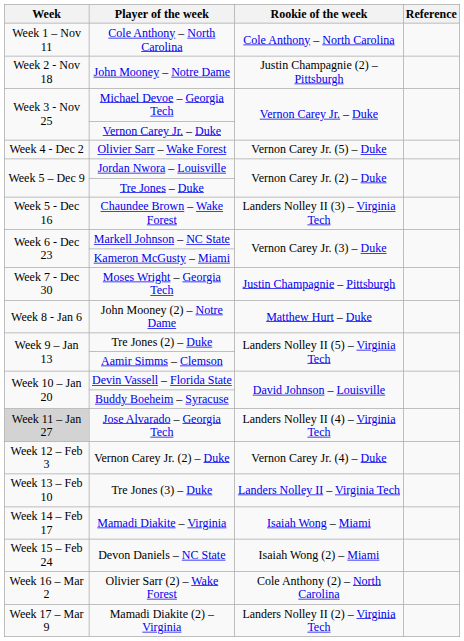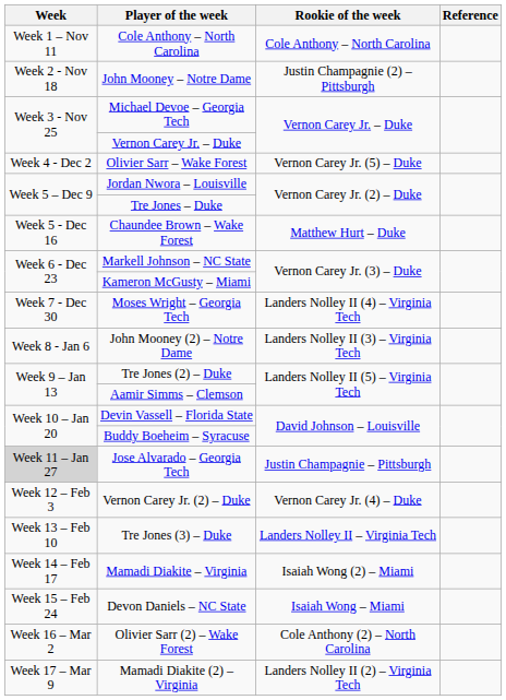Chaundee Brown – Wake Forest | Rookie of the week: Landers Nolley II (3) – Virginia Tech -> Matthew Hurt – Duke
Moses Wright – Georgia Tech | Rookie of the week: Justin Champagnie – Pittsburgh -> Landers Nolley II (4) – Virginia Tech
John Mooney (2) – Notre Dame | Rookie of the week: Matthew Hurt – Duke -> Landers Nolley II (3) – Virginia Tech
Jose Alvarado – Georgia Tech | Rookie of the week: Landers Nolley II (4) – Virginia Tech -> Justin Champagnie – Pittsburgh
Mamadi Diakite – Virginia | Rookie of the week: Isaiah Wong – Miami -> Isaiah Wong (2) – Miami
Devon Daniels – NC State | Rookie of the week: Isaiah Wong (2) – Miami -> Isaiah Wong – Miami
